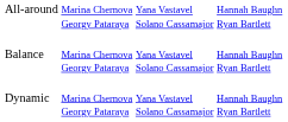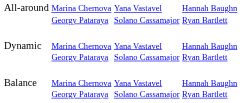rows swapped: Balance <-> Dynamic
